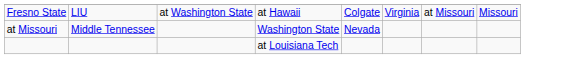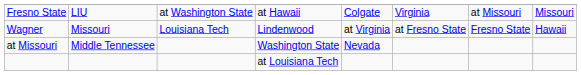+ row: Wagner | Missouri | Louisiana Tech | Lindenwood | at Virginia | at Fresno State | Fresno State | Hawaii
